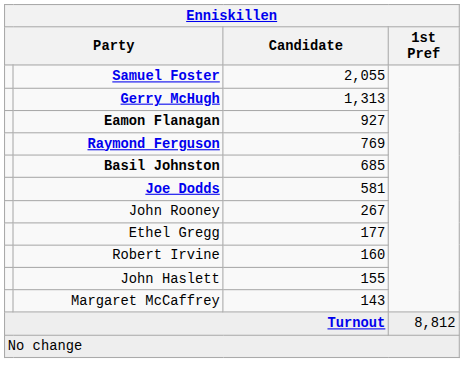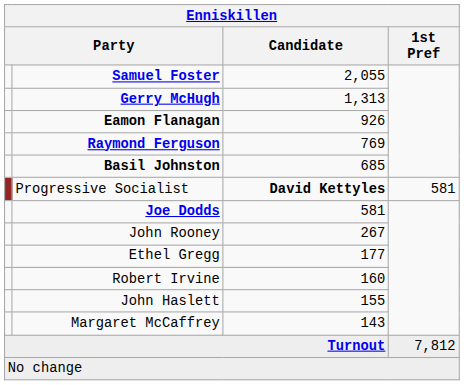Eamon Flanagan | Candidate: 927 -> 926
+ row: Progressive Socialist | David Kettyles | 581
Turnout | 1st Pref: 8,812 -> 7,812
